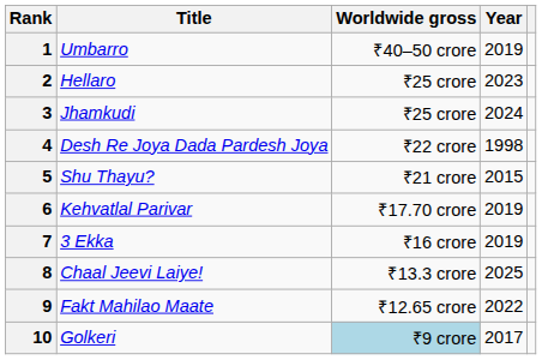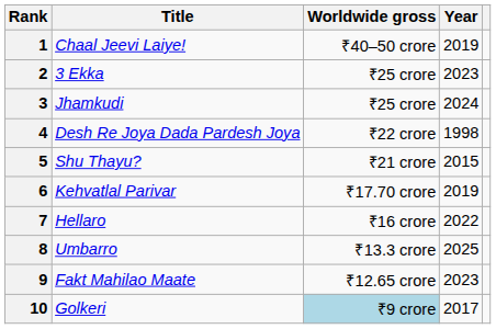1 | Title: Umbarro -> Chaal Jeevi Laiye!
2 | Title: Hellaro -> 3 Ekka
7 | Title: 3 Ekka -> Hellaro
7 | Year: 2019 -> 2022
8 | Title: Chaal Jeevi Laiye! -> Umbarro
9 | Year: 2022 -> 2023
